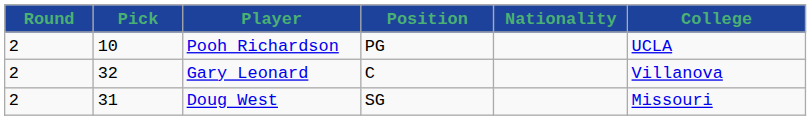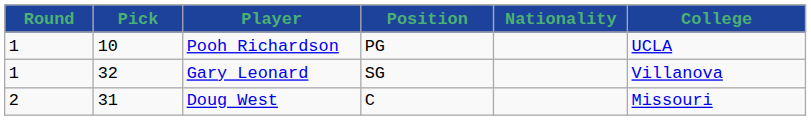Pooh Richardson | Round: 2 -> 1
Gary Leonard | Round: 2 -> 1
Gary Leonard | Position: C -> SG
Doug West | Position: SG -> C
